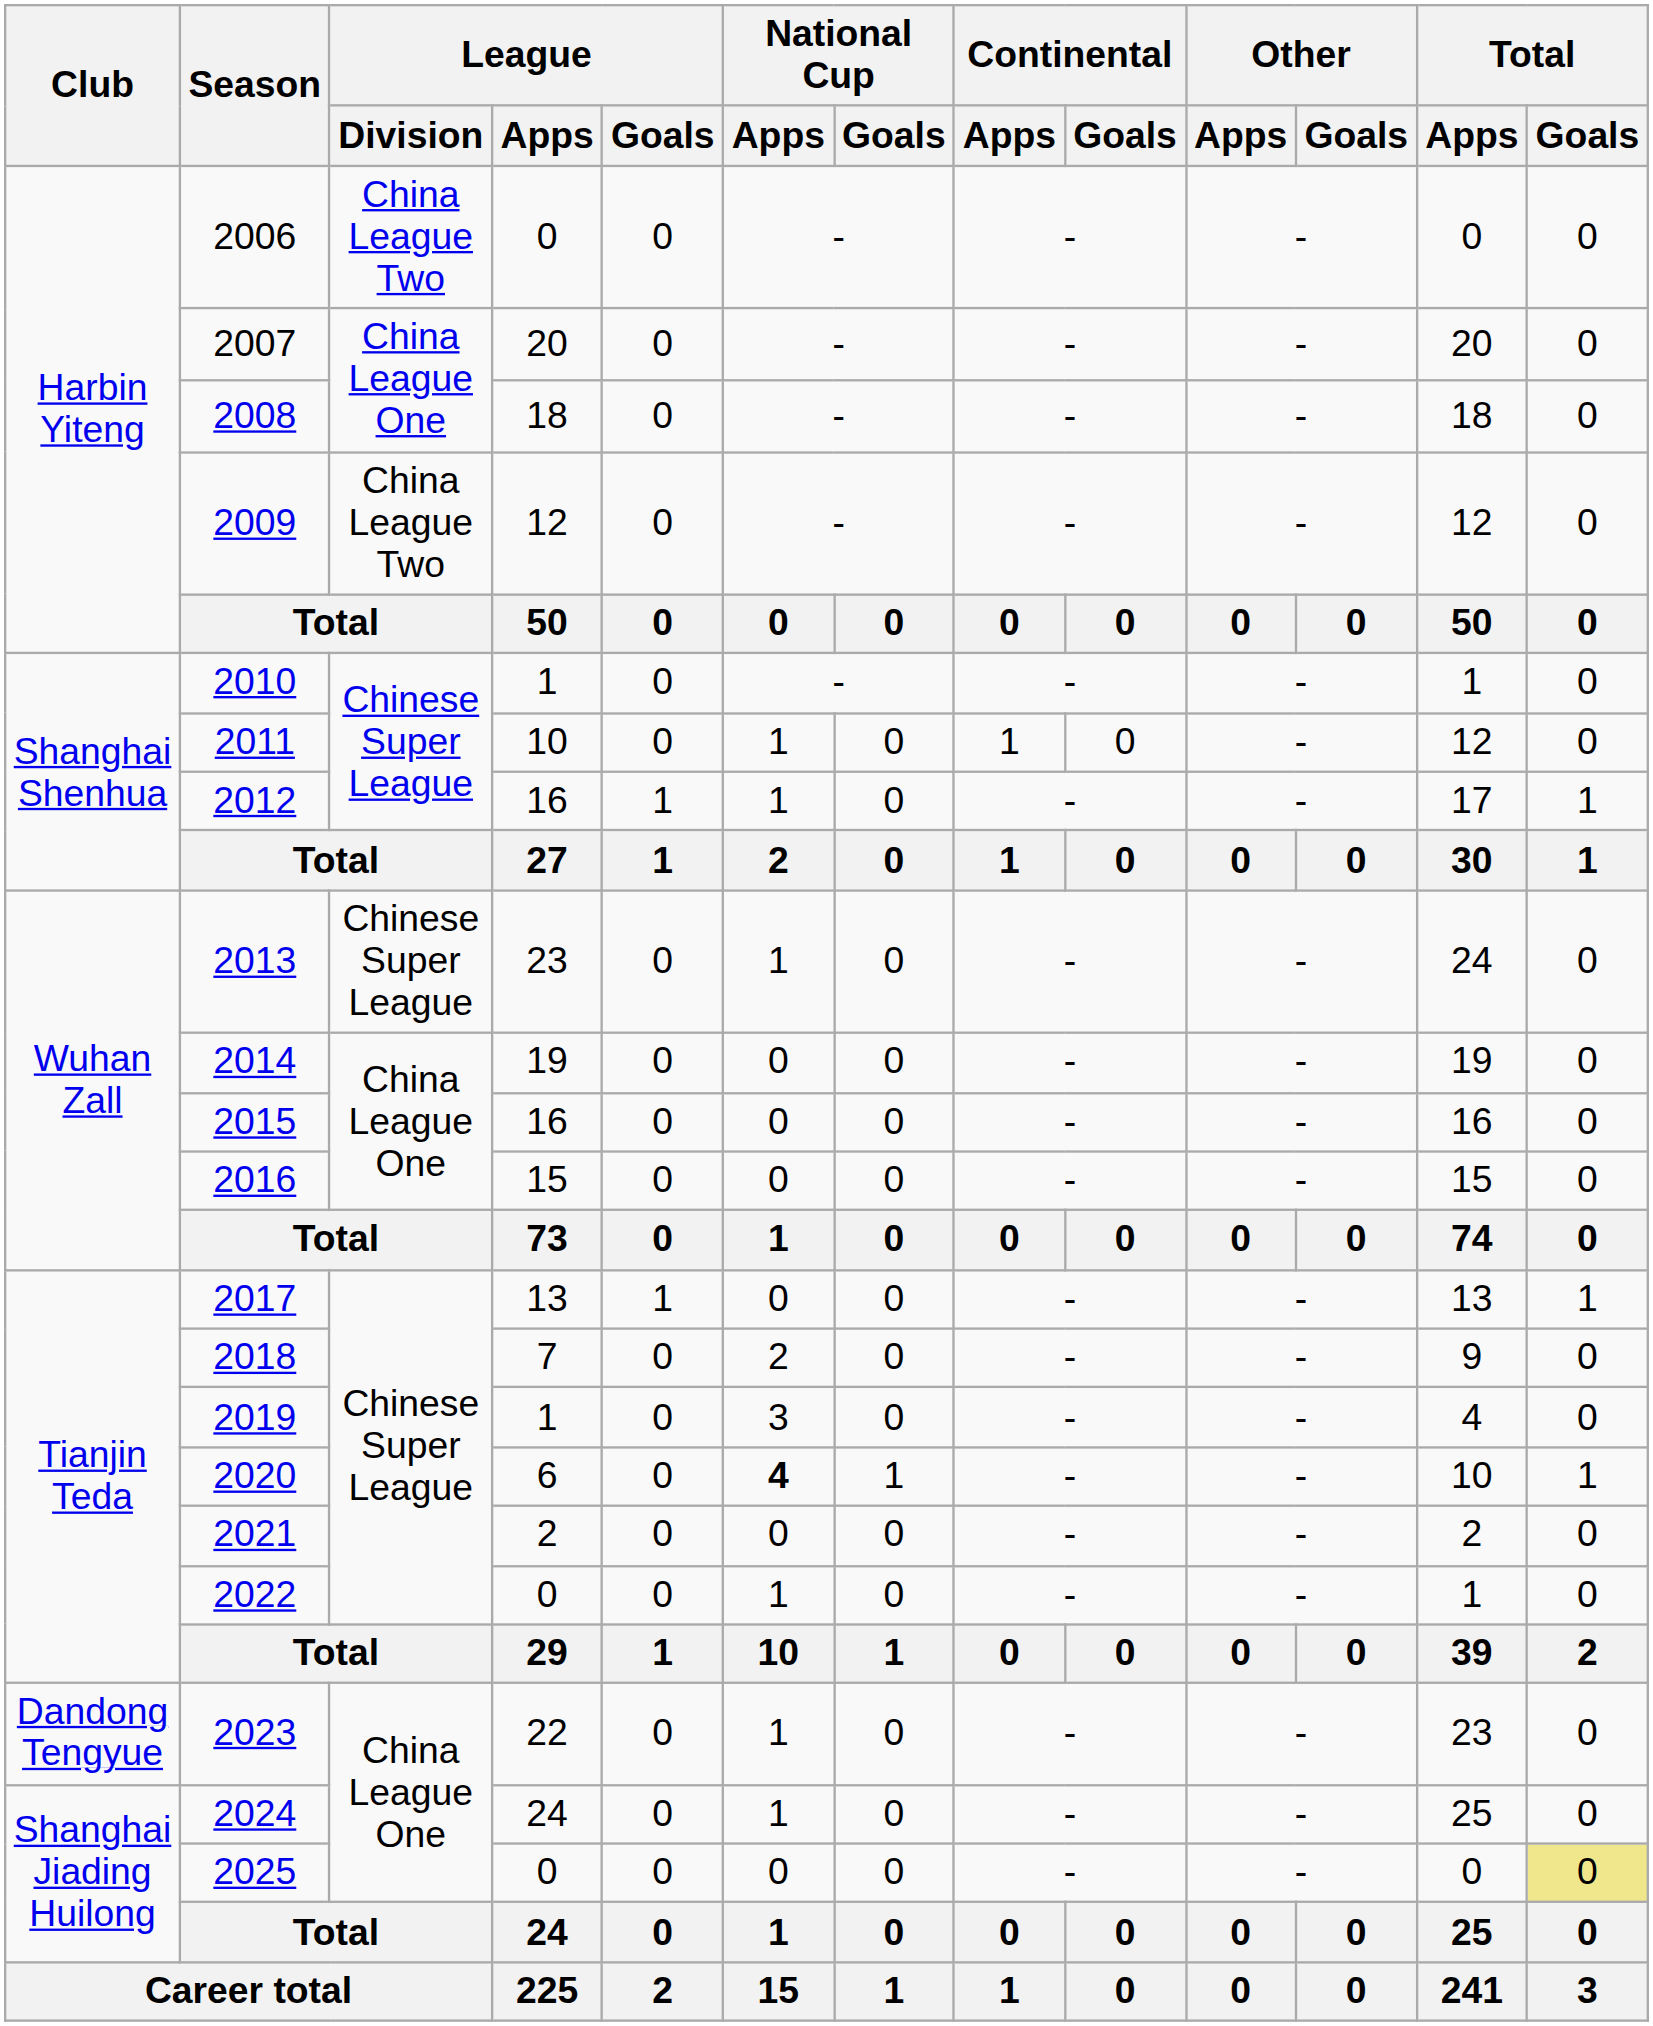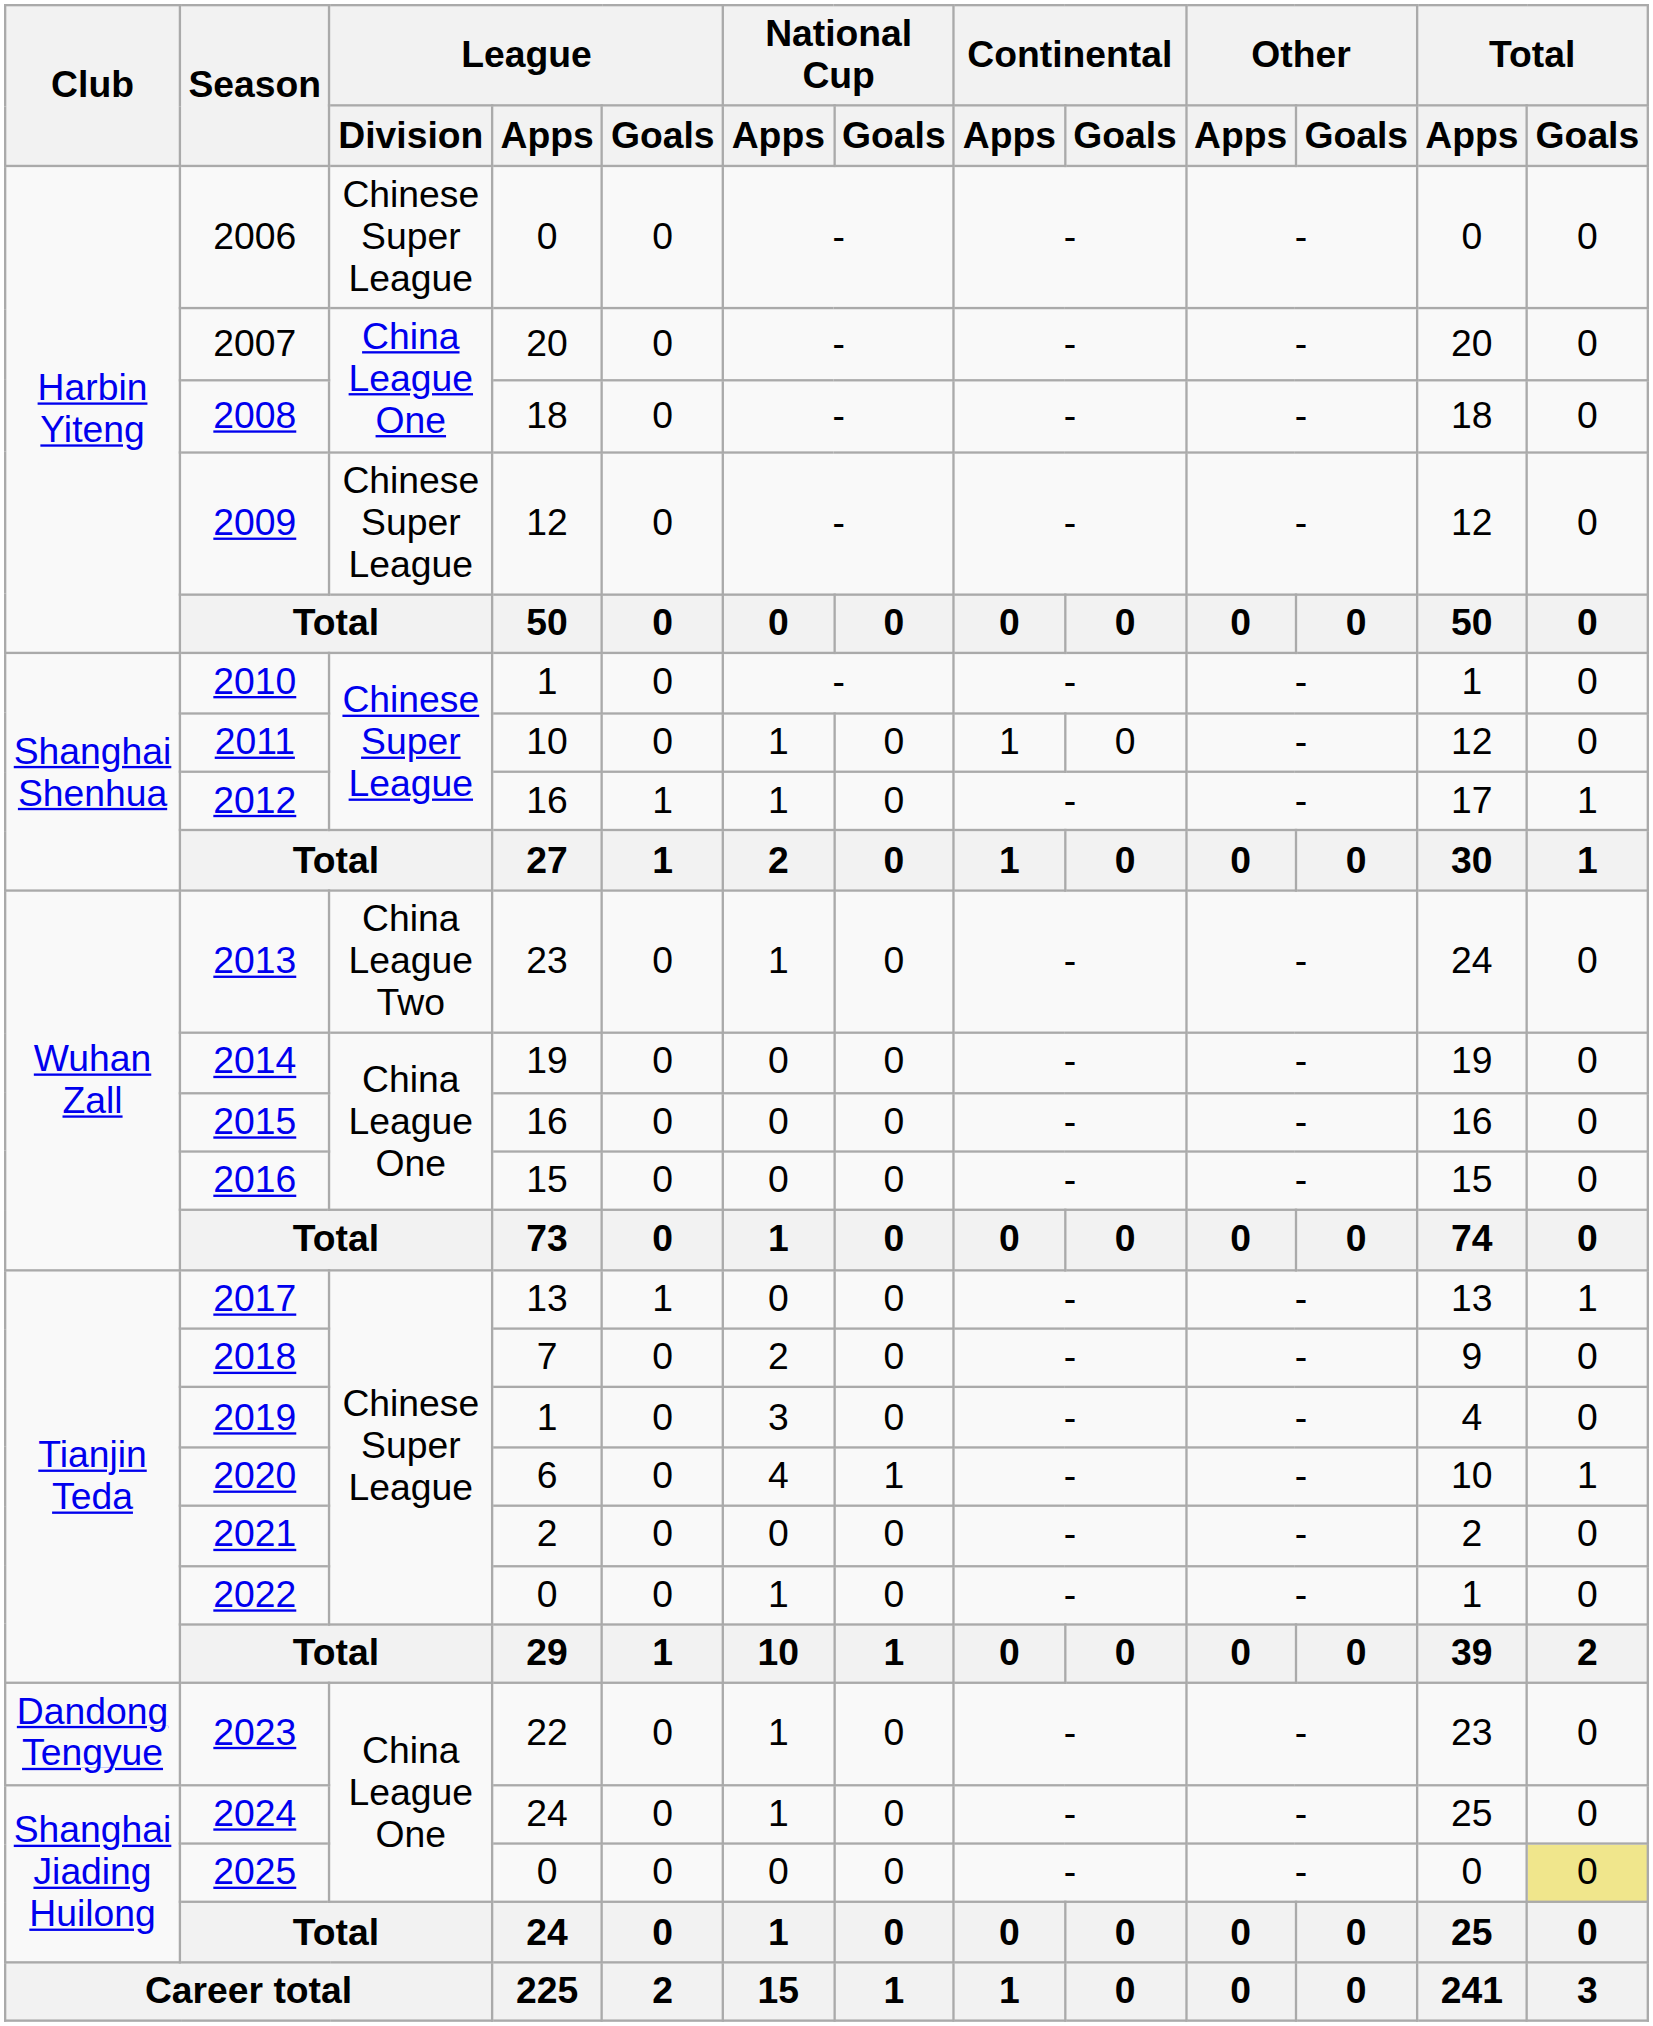2006 | League / Division: China League Two -> Chinese Super League
2009 | League / Division: China League Two -> Chinese Super League
2013 | League / Division: Chinese Super League -> China League Two
2020 | National Cup / Apps: bold -> normal
